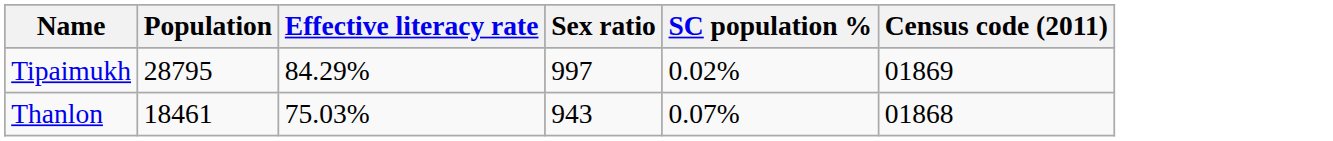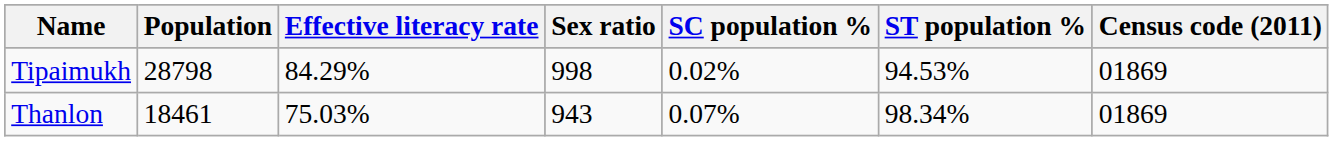+ column: ST population % | 94.53% | 98.34%
Tipaimukh | Population: 28795 -> 28798
Tipaimukh | Sex ratio: 997 -> 998
Thanlon | Census code (2011): 01868 -> 01869
